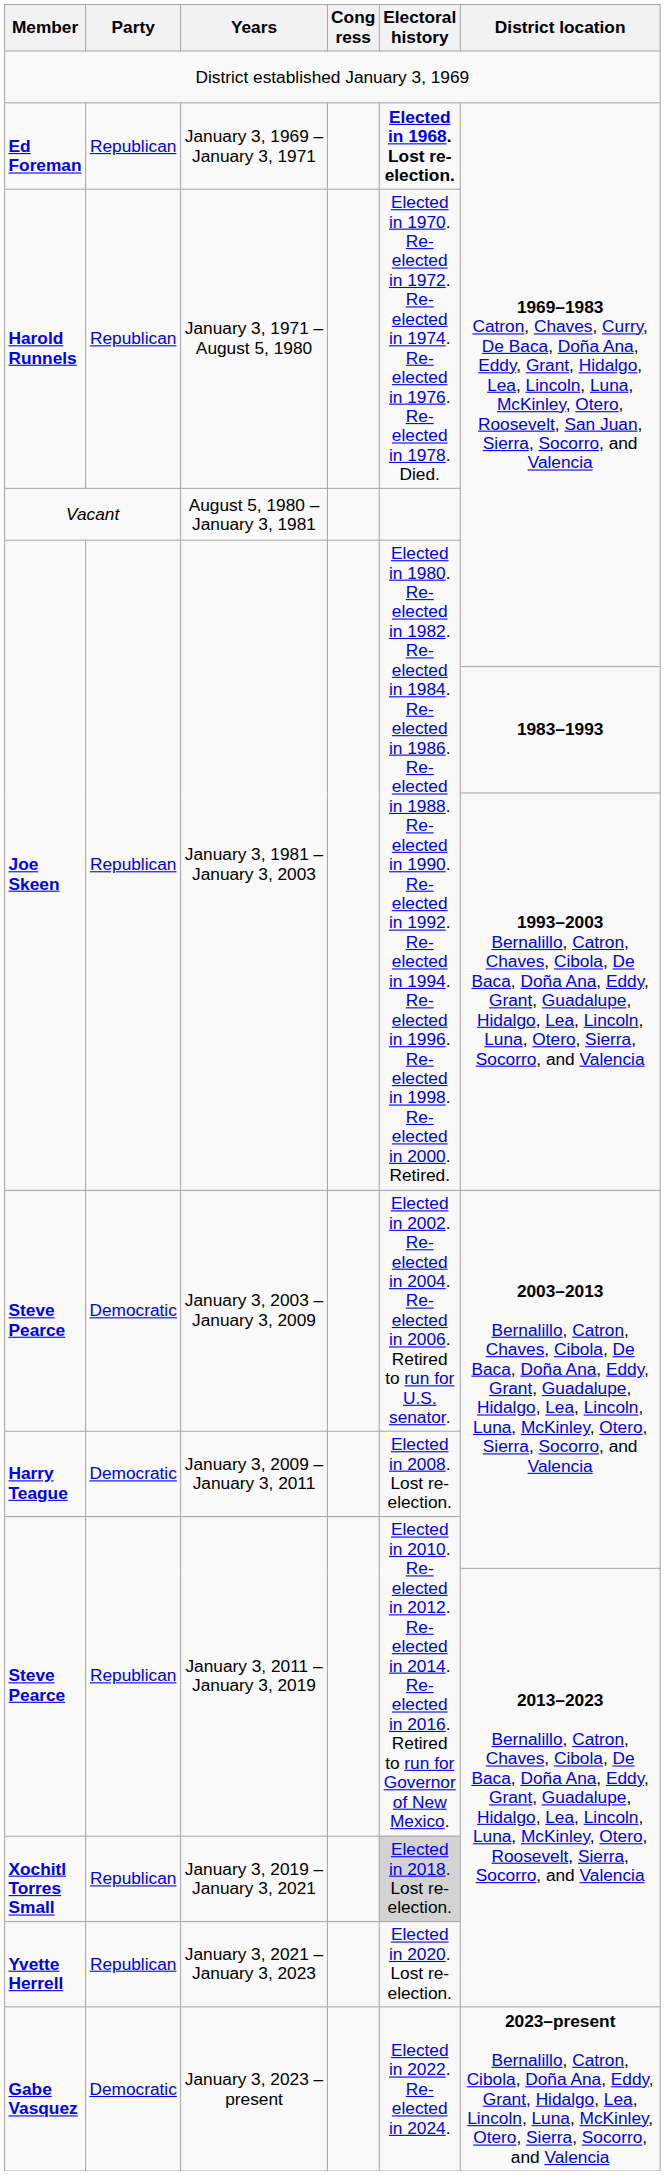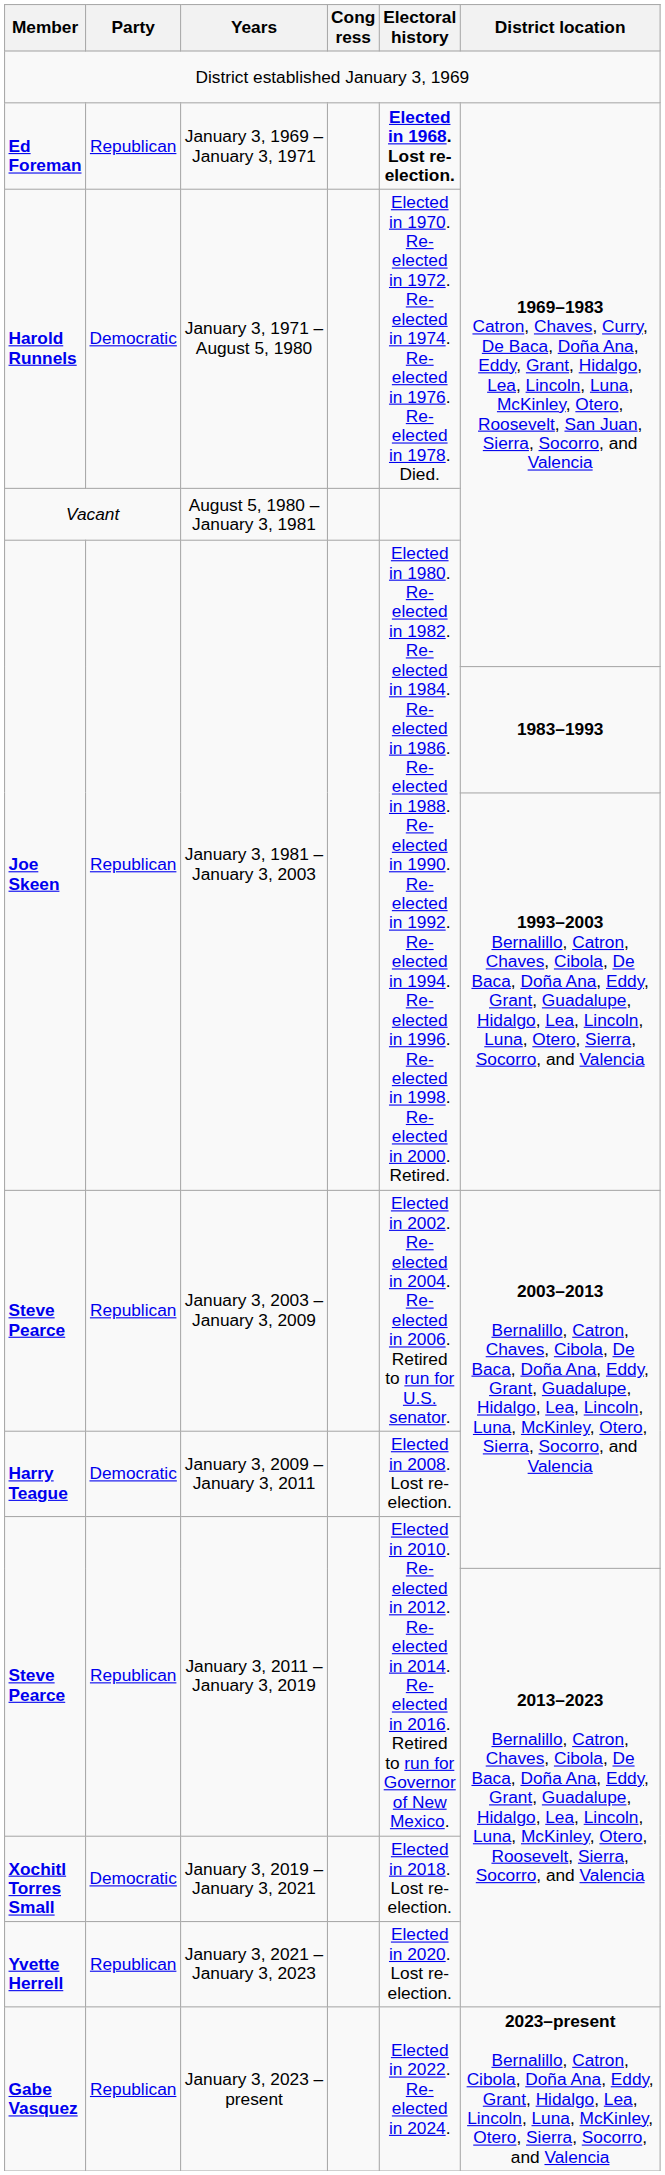January 3, 1971 – August 5, 1980 | Party: Republican -> Democratic
January 3, 2003 – January 3, 2009 | Party: Democratic -> Republican
January 3, 2019 – January 3, 2021 | Party: Republican -> Democratic
January 3, 2019 – January 3, 2021 | Electoral history: lightgrey background -> no background
January 3, 2023 – present | Party: Democratic -> Republican
